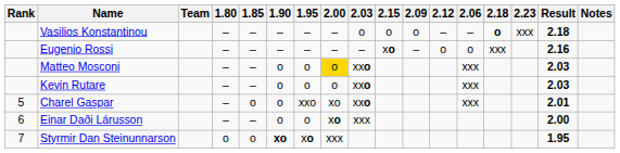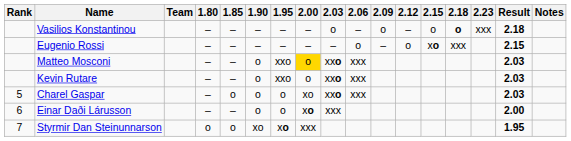columns swapped: 2.06 <-> 2.15
Eugenio Rossi | Result: 2.16 -> 2.15
Matteo Mosconi | 1.95: o -> xxo
Kevin Rutare | 1.95: o -> xxo
Charel Gaspar | 1.95: xxo -> o
Charel Gaspar | Result: 2.01 -> 2.03
Styrmir Dan Steinunnarson | 1.90: bold -> normal
